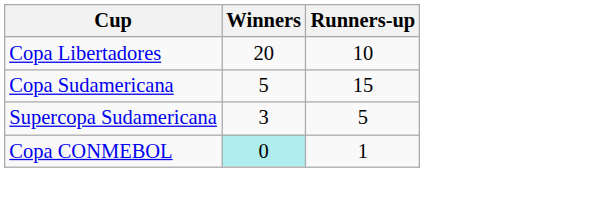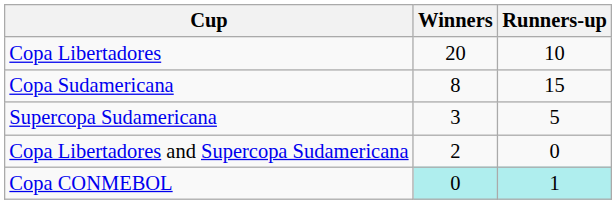Copa Sudamericana | Winners: 5 -> 8
+ row: Copa Libertadores and Supercopa Sudamericana | 2 | 0
Copa CONMEBOL | Runners-up: no background -> paleturquoise background
